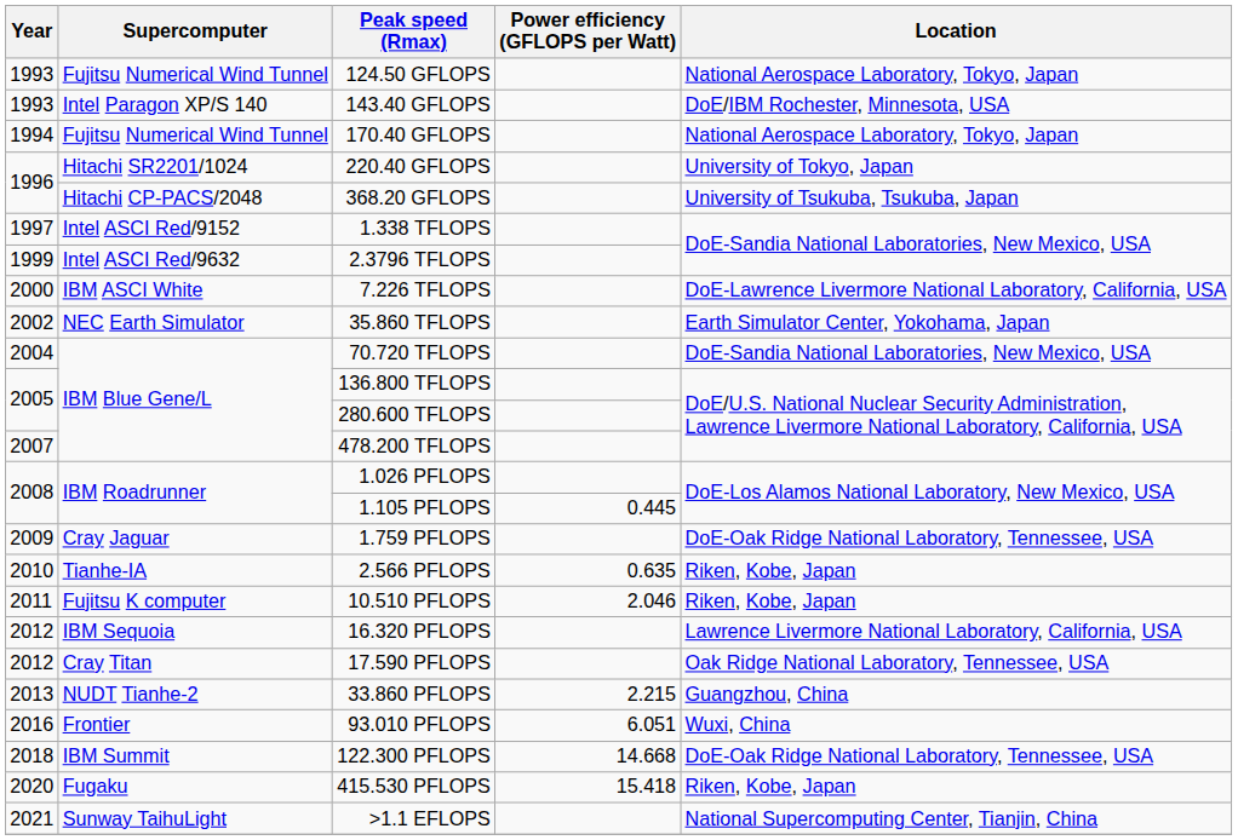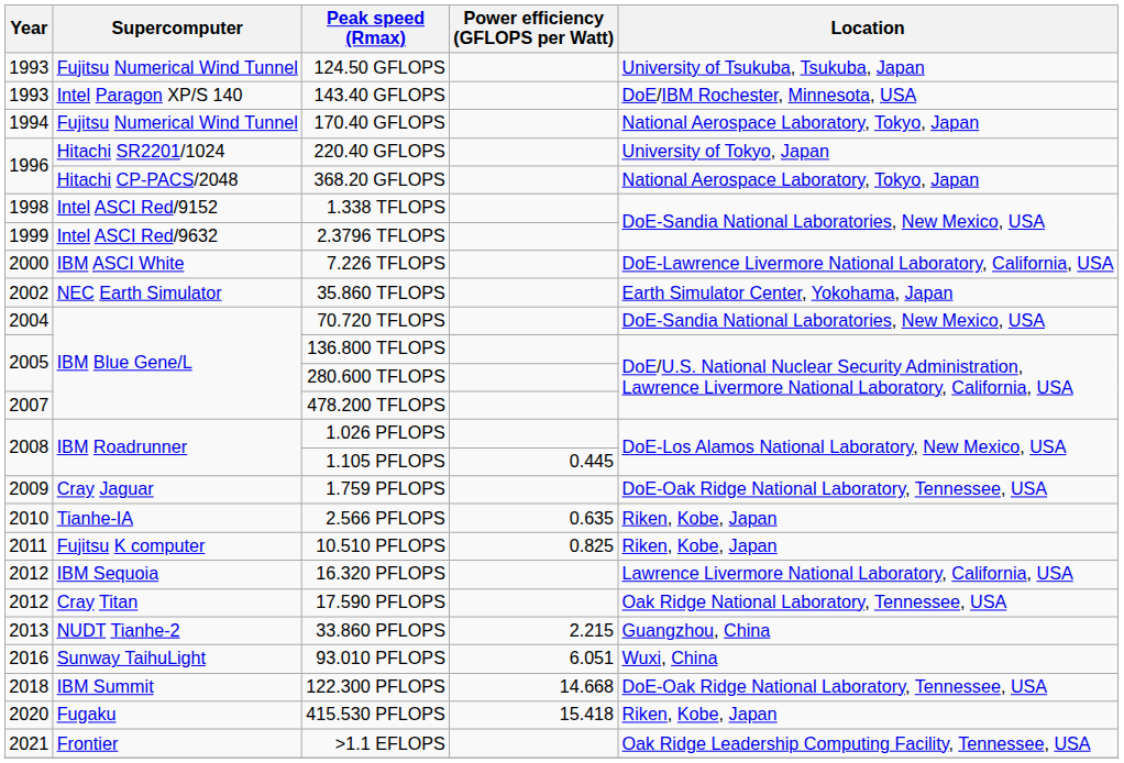124.50 GFLOPS | Location: National Aerospace Laboratory, Tokyo, Japan -> University of Tsukuba, Tsukuba, Japan
368.20 GFLOPS | Location: University of Tsukuba, Tsukuba, Japan -> National Aerospace Laboratory, Tokyo, Japan
1.338 TFLOPS | Year: 1997 -> 1998
10.510 PFLOPS | Power efficiency (GFLOPS per Watt): 2.046 -> 0.825
93.010 PFLOPS | Supercomputer: Frontier -> Sunway TaihuLight
>1.1 EFLOPS | Supercomputer: Sunway TaihuLight -> Frontier
>1.1 EFLOPS | Location: National Supercomputing Center, Tianjin, China -> Oak Ridge Leadership Computing Facility, Tennessee, USA
